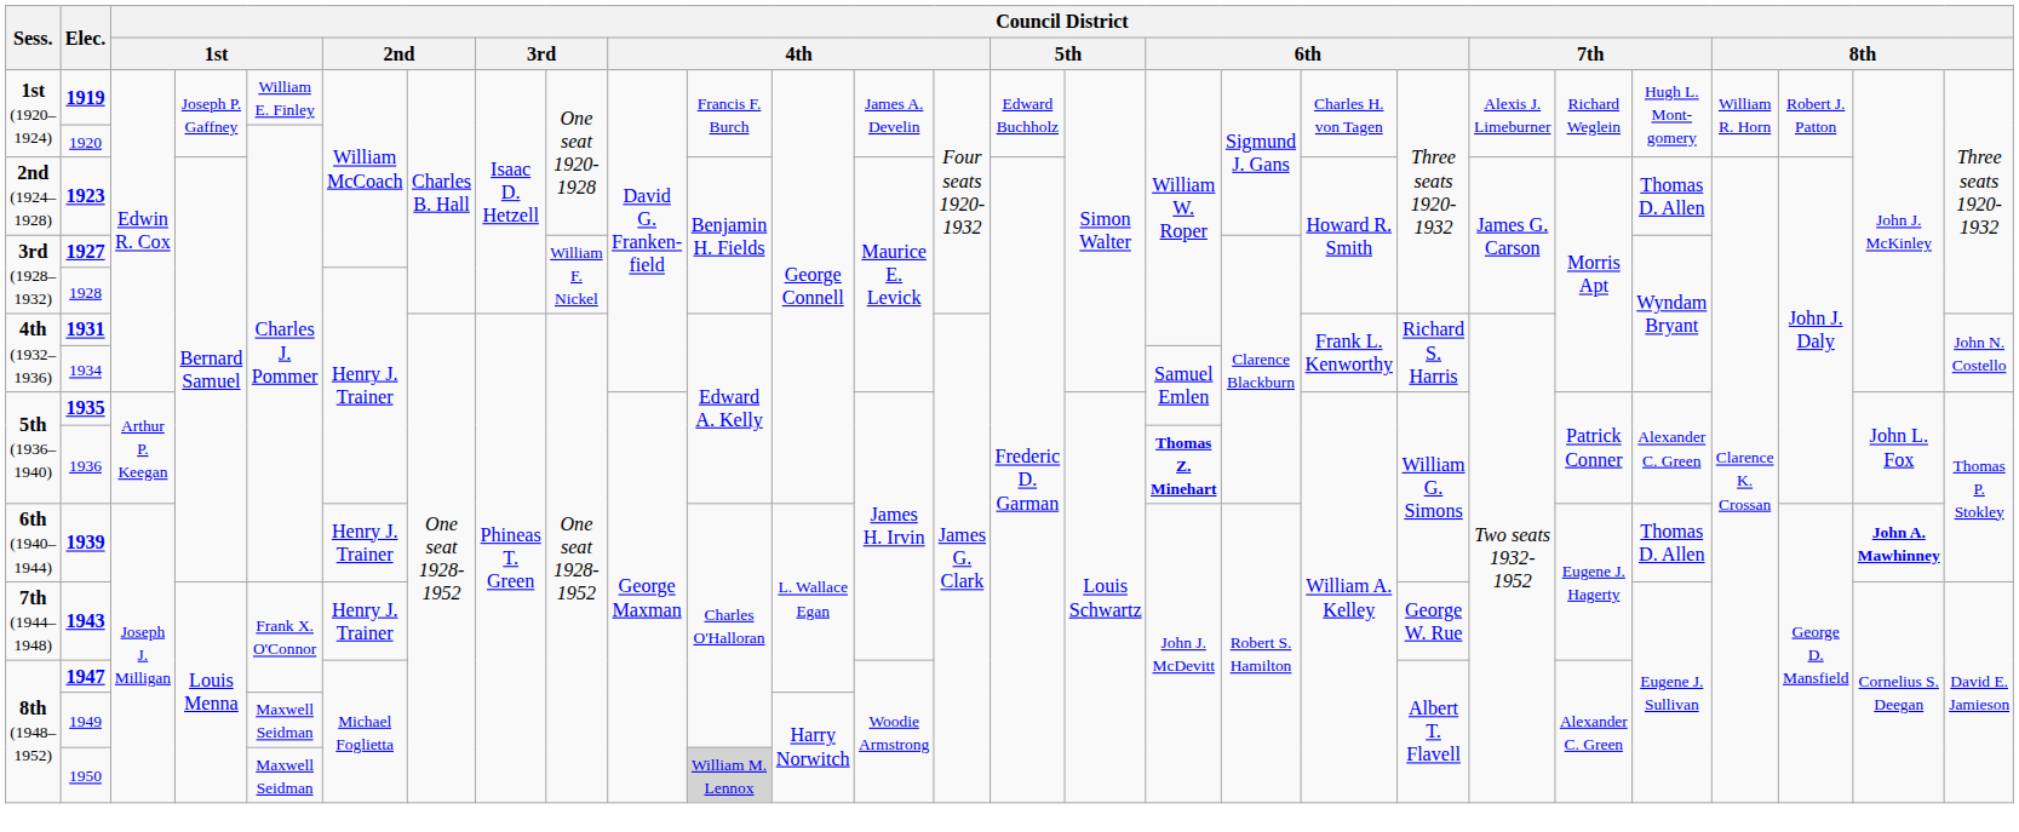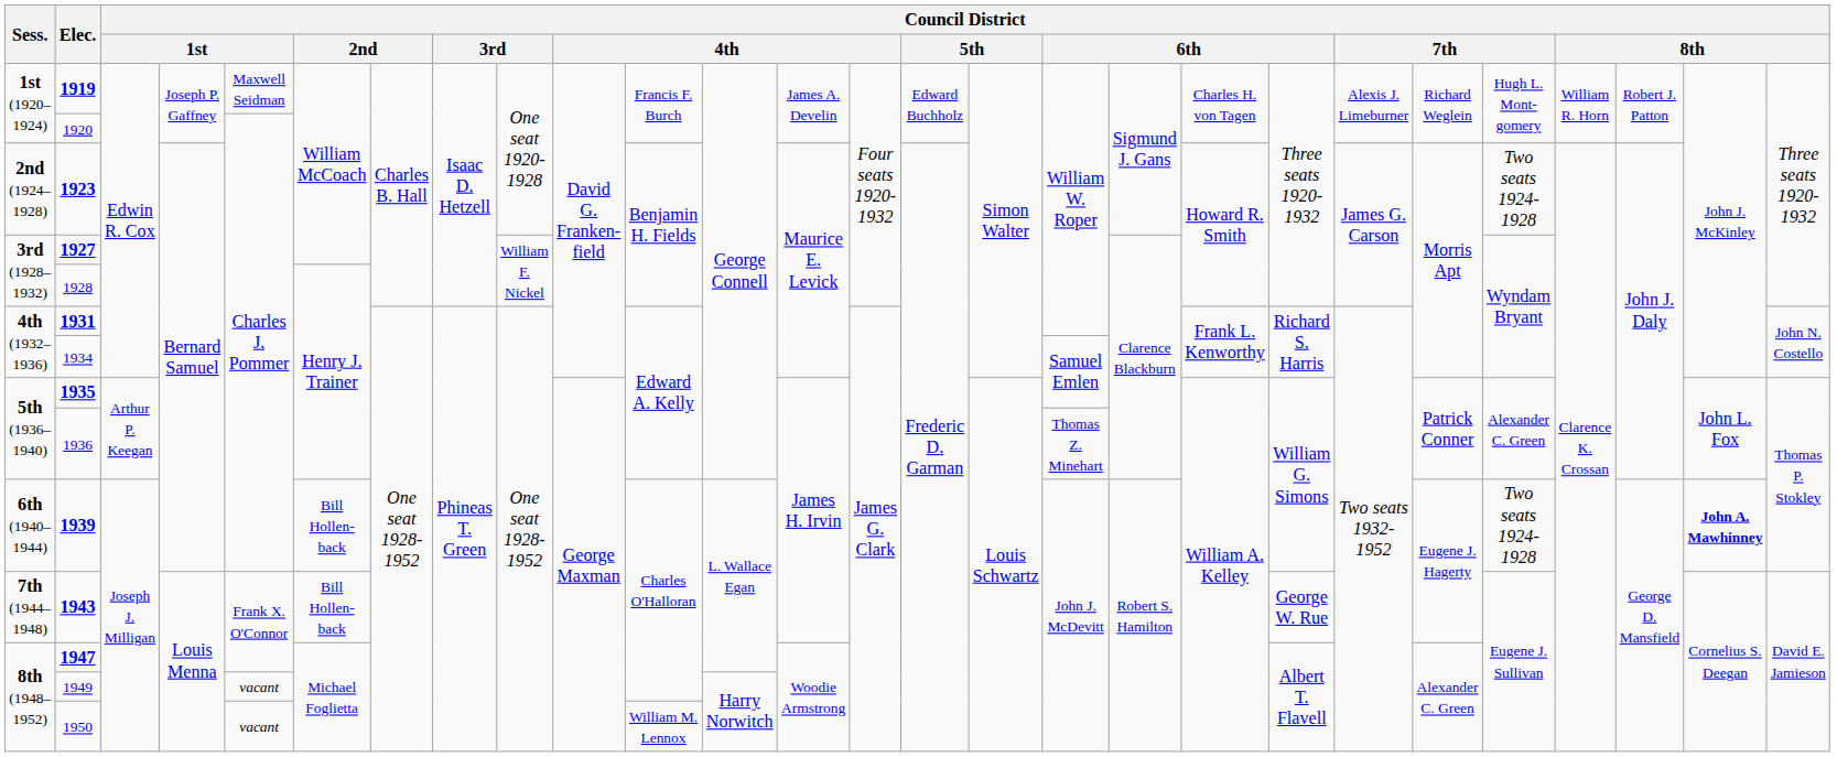1919 | column 5: William E. Finley -> Maxwell Seidman
1923 | column 23: Thomas D. Allen -> Two seats 1924-1928
1936 | column 17: bold -> normal
1939 | column 6: Henry J. Trainer -> Bill Hollen-back
1939 | column 23: Thomas D. Allen -> Two seats 1924-1928
1943 | column 6: Henry J. Trainer -> Bill Hollen-back
1949 | column 5: Maxwell Seidman -> vacant
1950 | column 5: Maxwell Seidman -> vacant
1950 | column 11: lightgrey background -> no background
